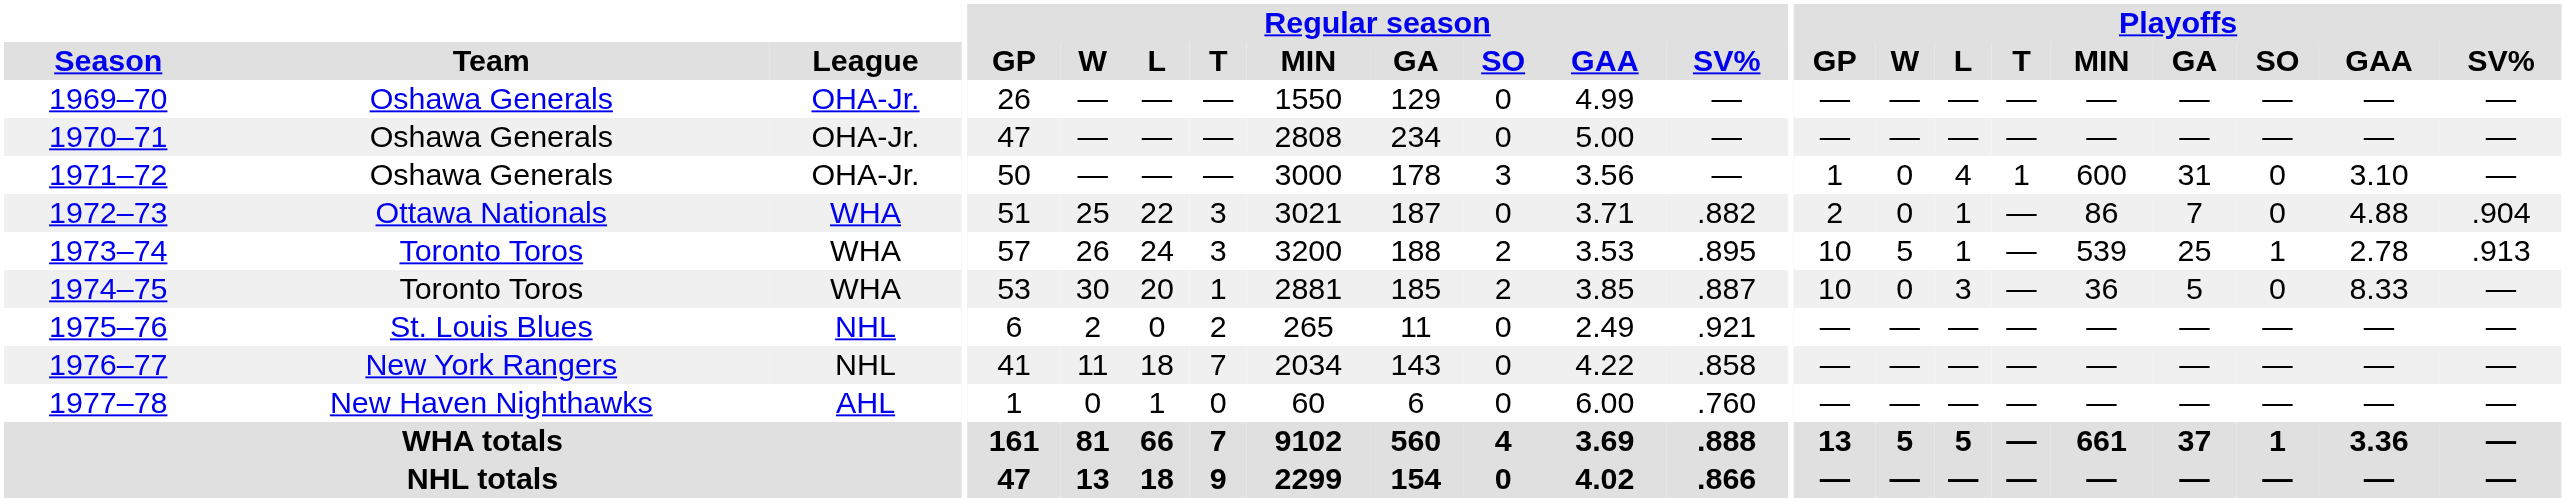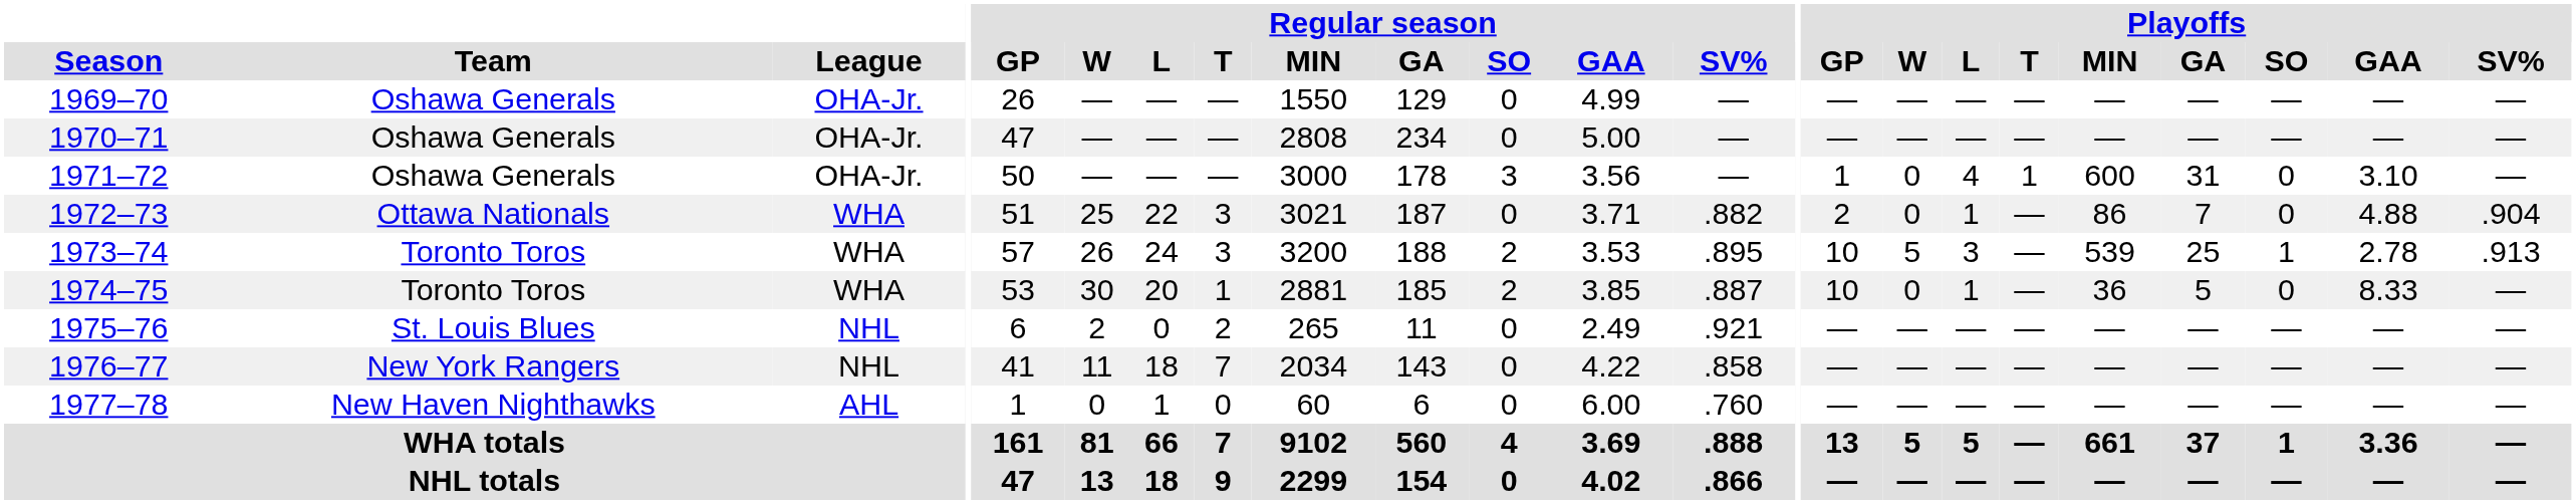1973–74 | Playoffs / L: 1 -> 3
1974–75 | Playoffs / L: 3 -> 1
